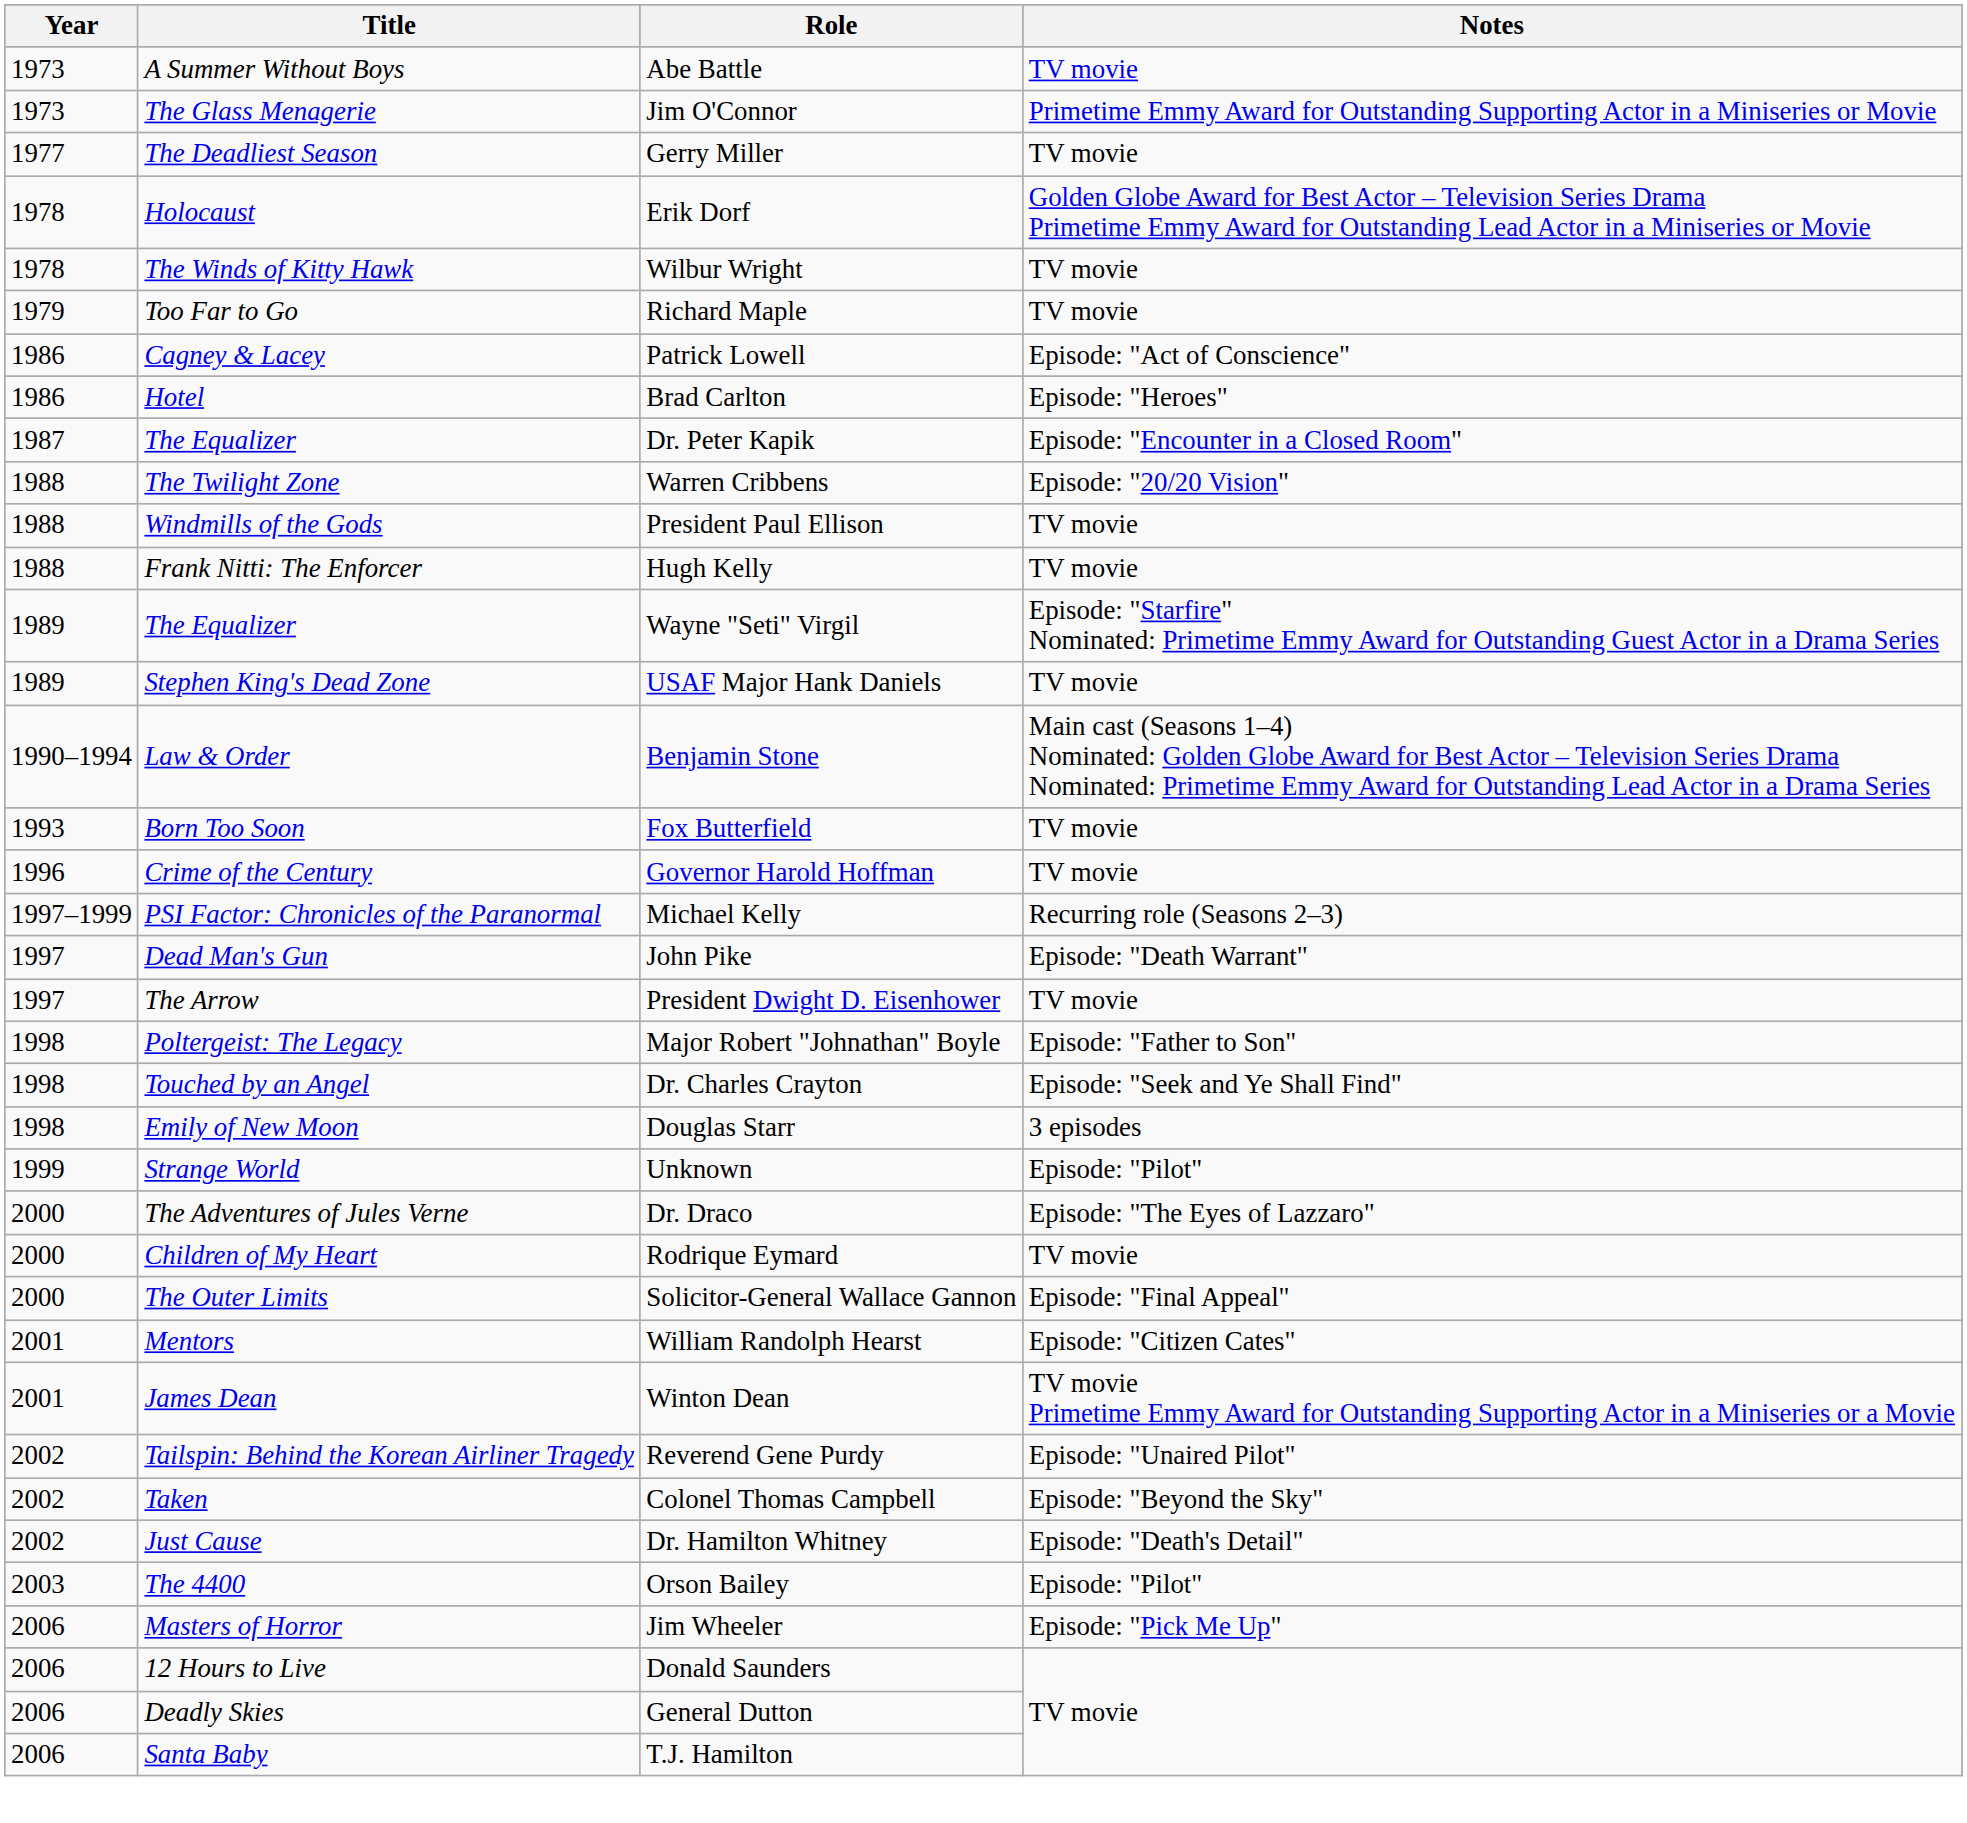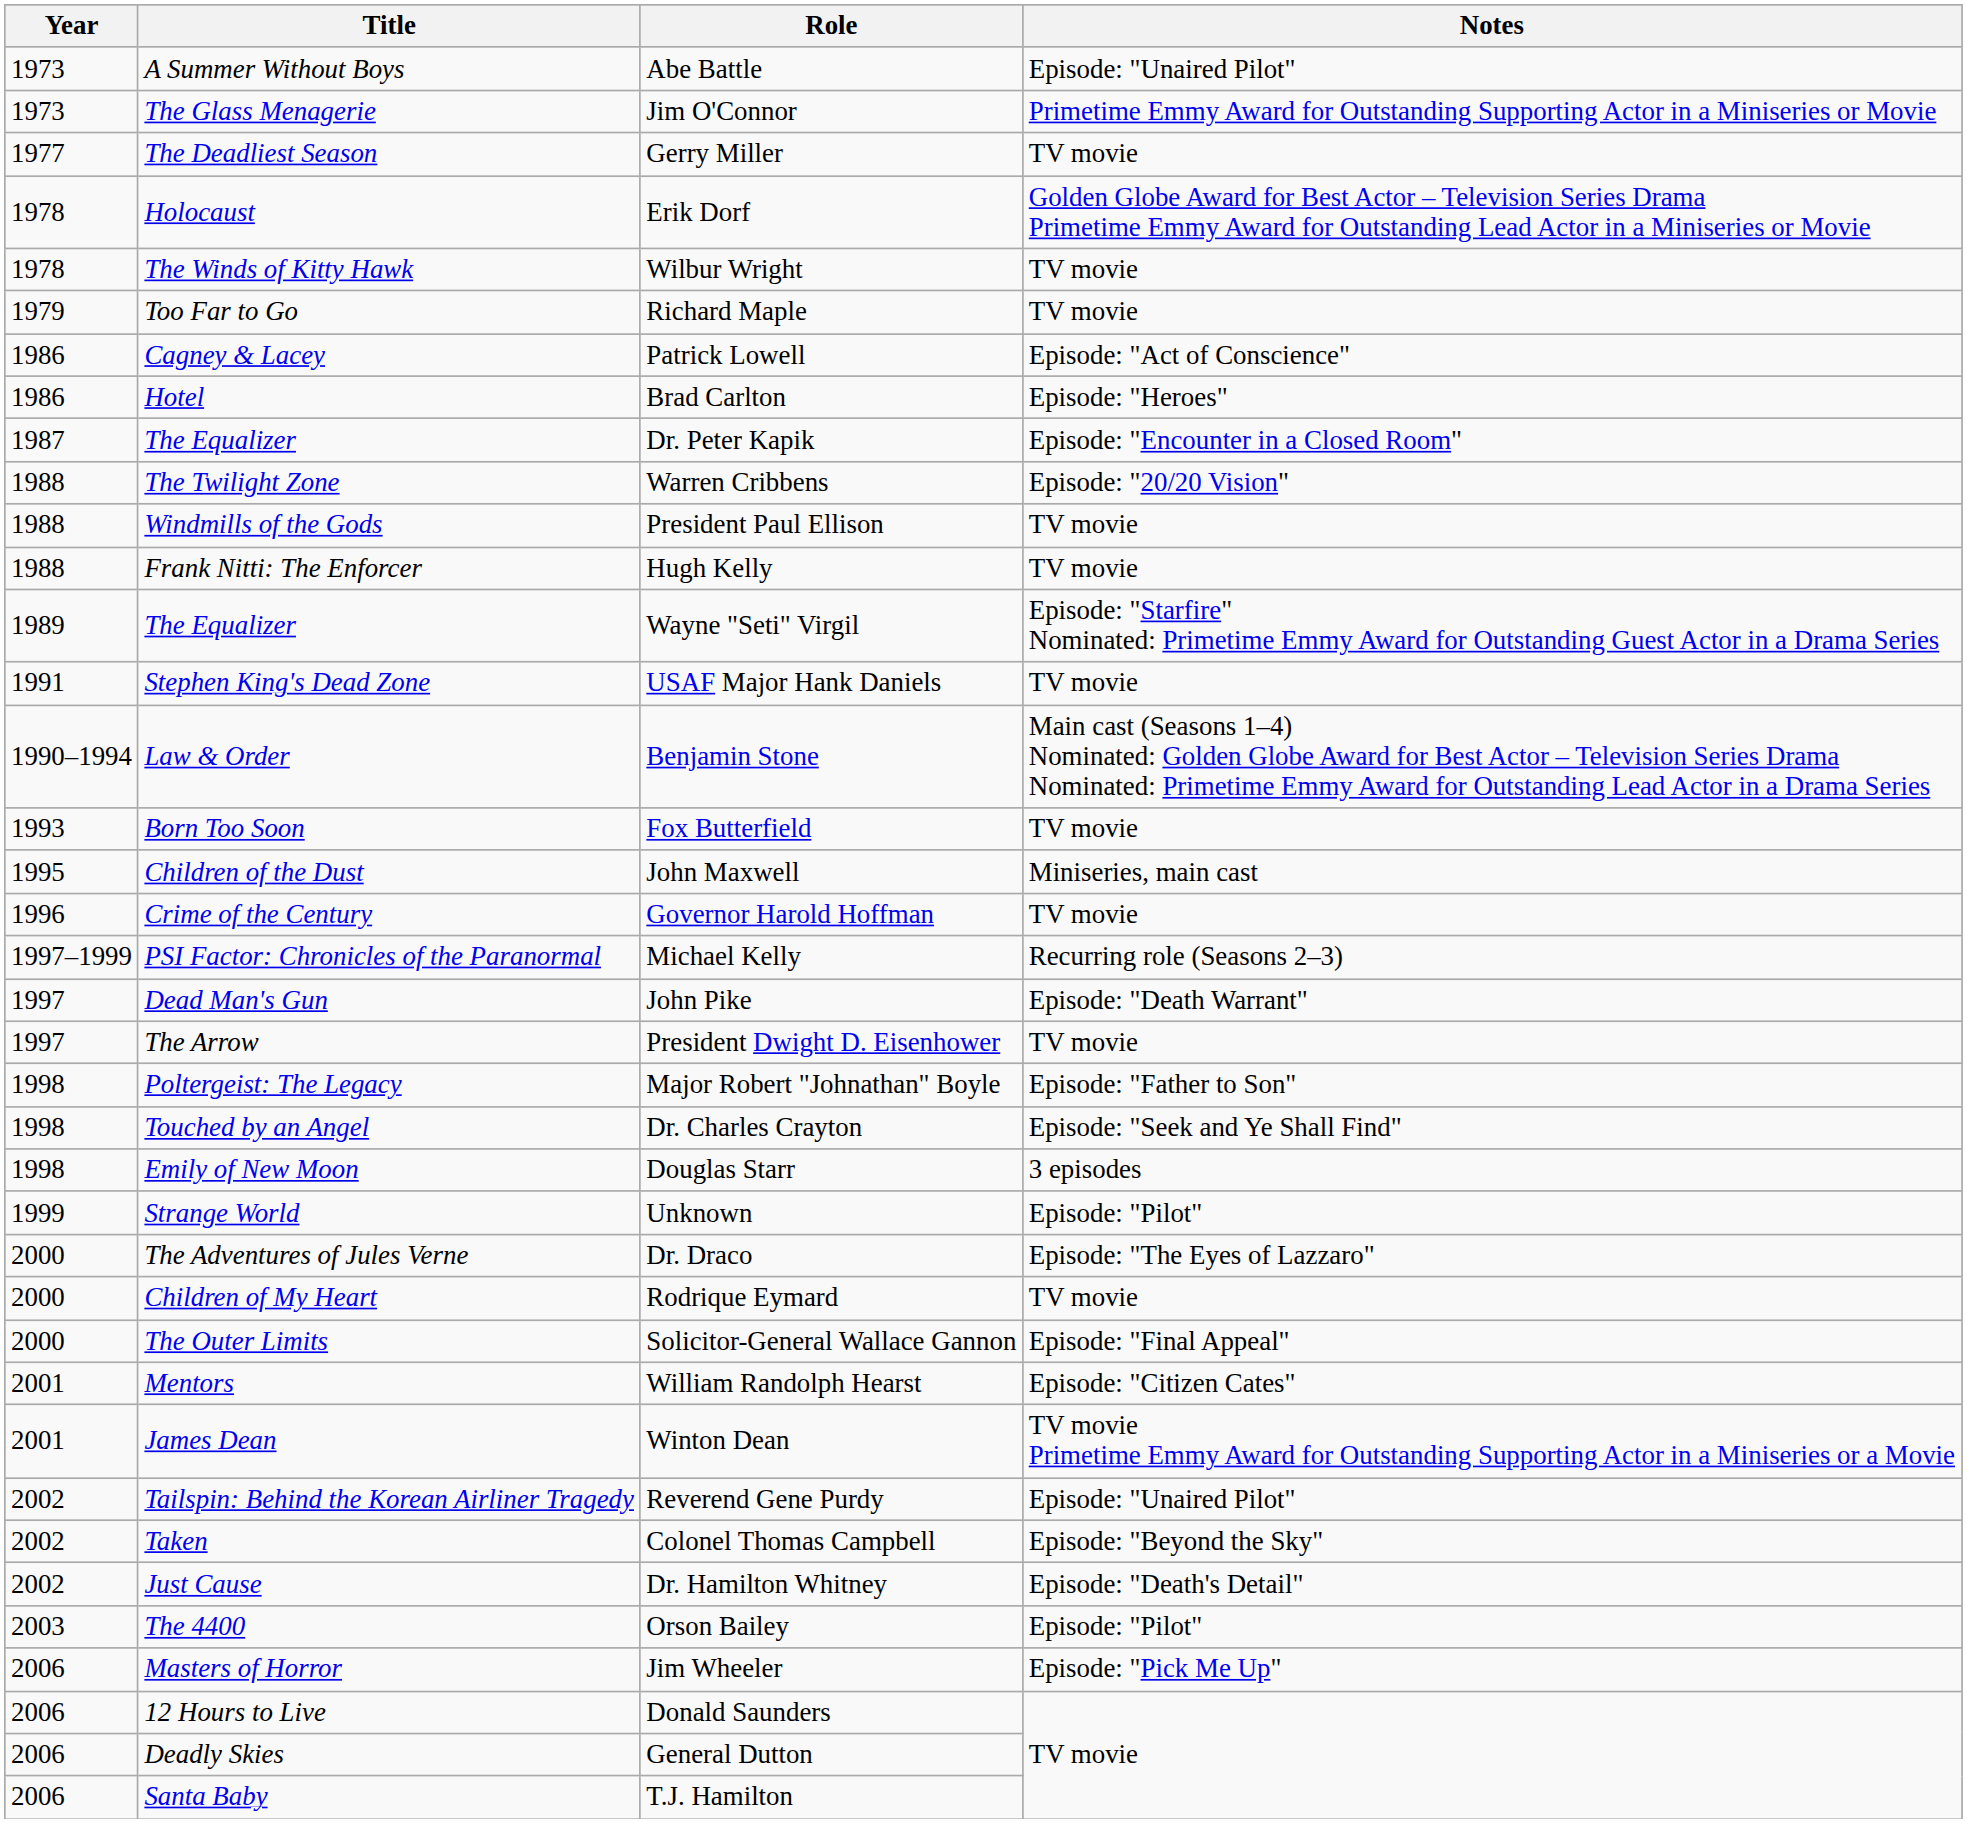Abe Battle | Notes: TV movie -> Episode: "Unaired Pilot"
USAF Major Hank Daniels | Year: 1989 -> 1991
+ row: 1995 | Children of the Dust | John Maxwell | Miniseries, main cast
